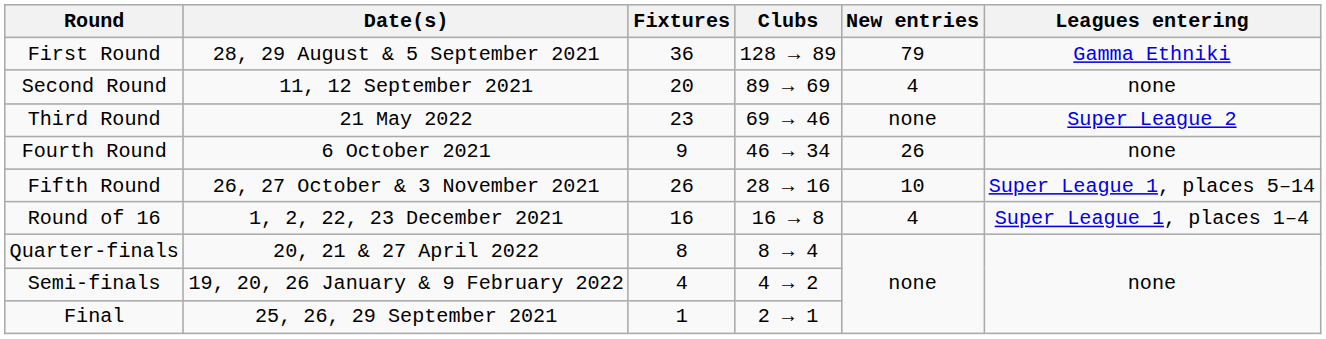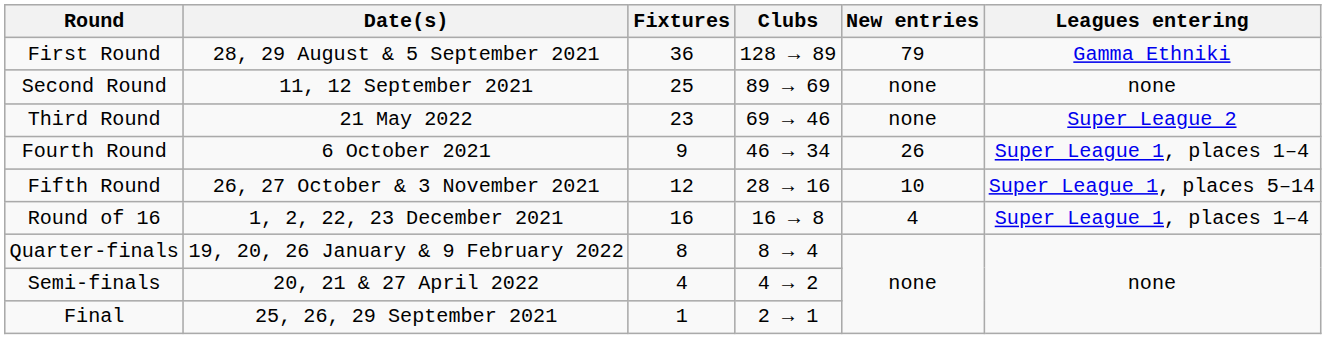Second Round | Fixtures: 20 -> 25
Second Round | New entries: 4 -> none
Fourth Round | Leagues entering: none -> Super League 1, places 1–4
Fifth Round | Fixtures: 26 -> 12
Quarter-finals | Date(s): 20, 21 & 27 April 2022 -> 19, 20, 26 January & 9 February 2022
Semi-finals | Date(s): 19, 20, 26 January & 9 February 2022 -> 20, 21 & 27 April 2022
